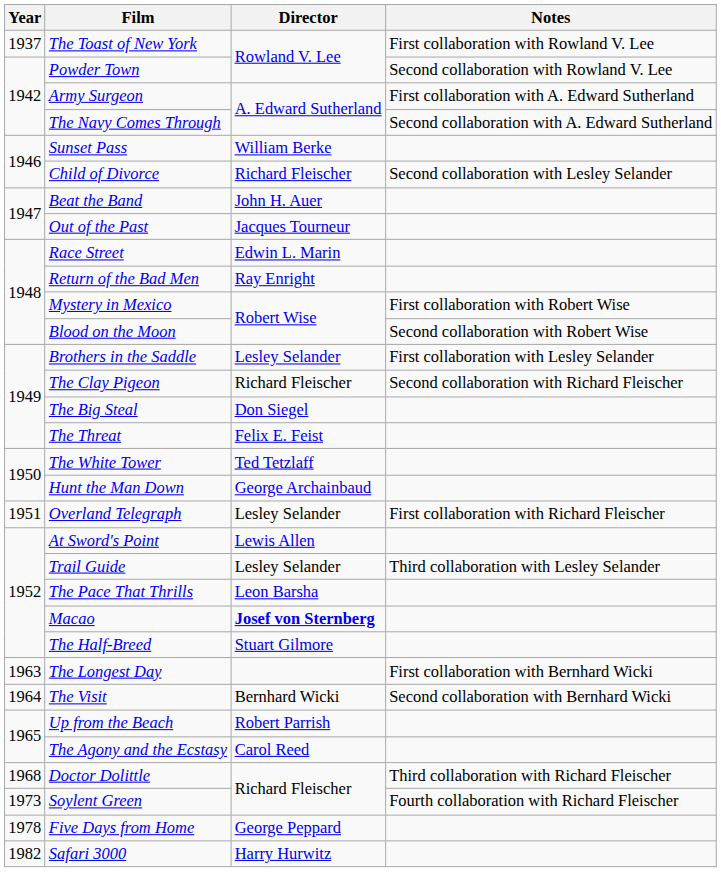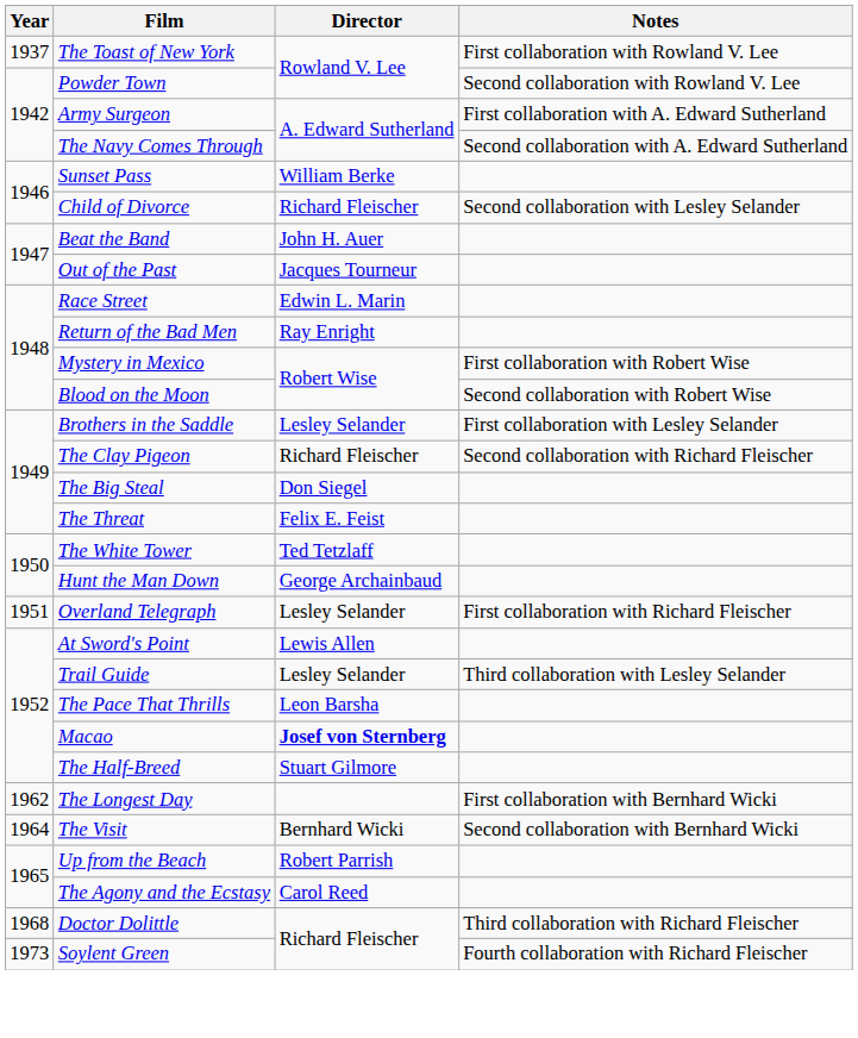The Longest Day | Year: 1963 -> 1962
- row: 1978 | Five Days from Home | George Peppard
- row: 1982 | Safari 3000 | Harry Hurwitz
